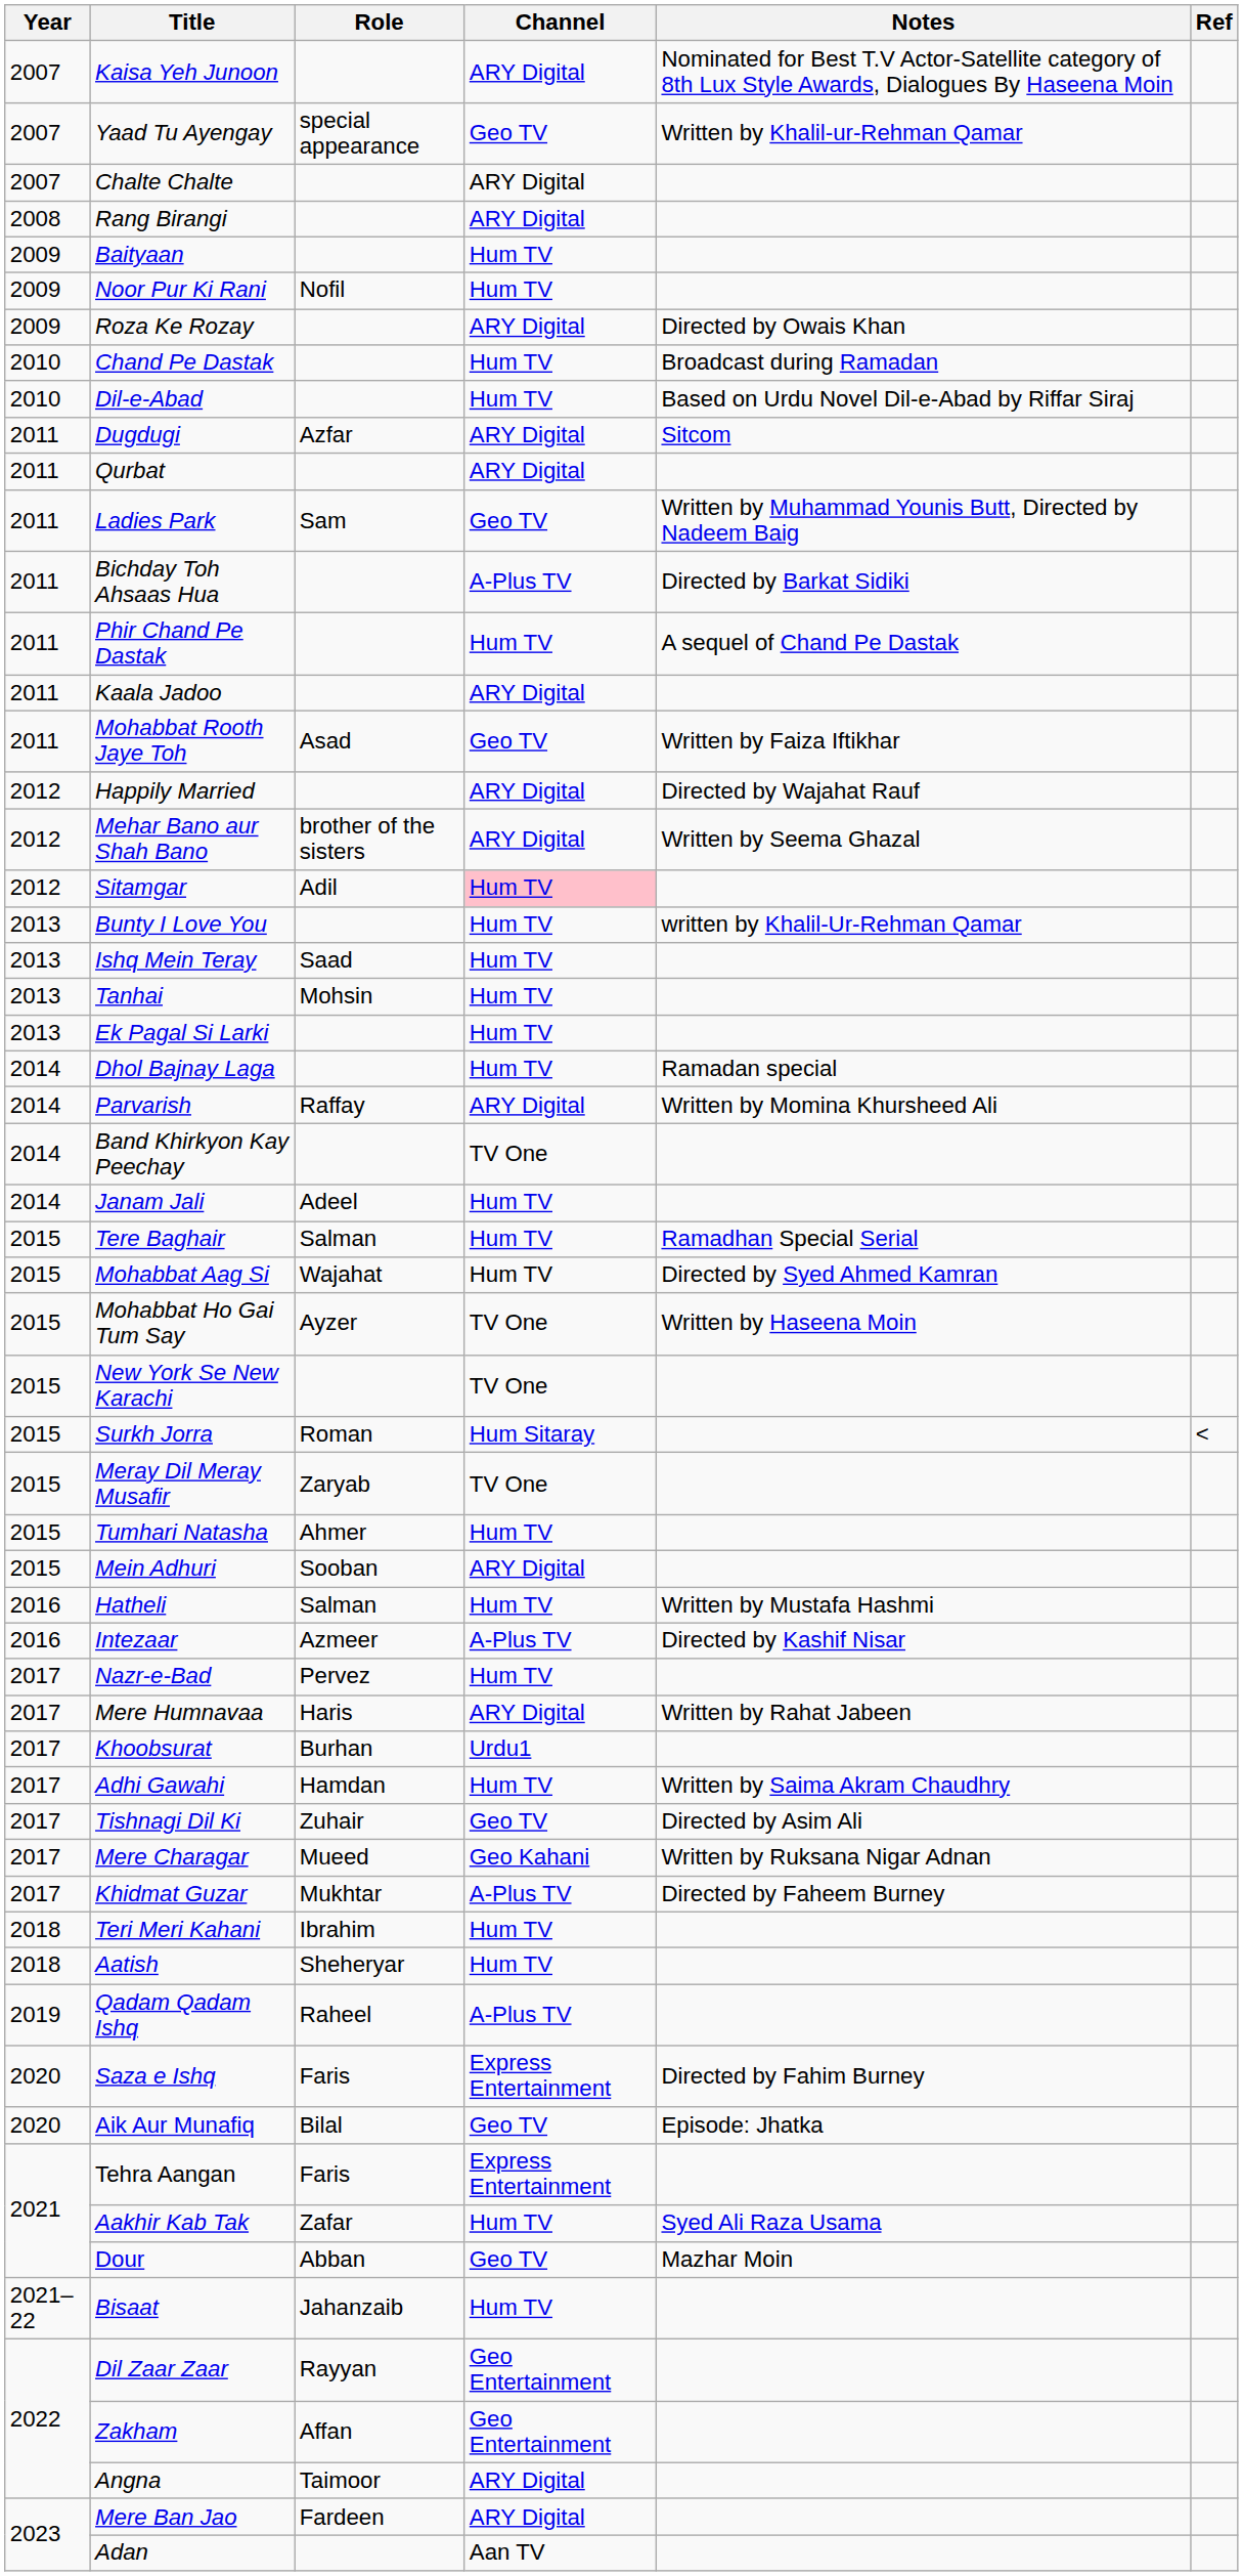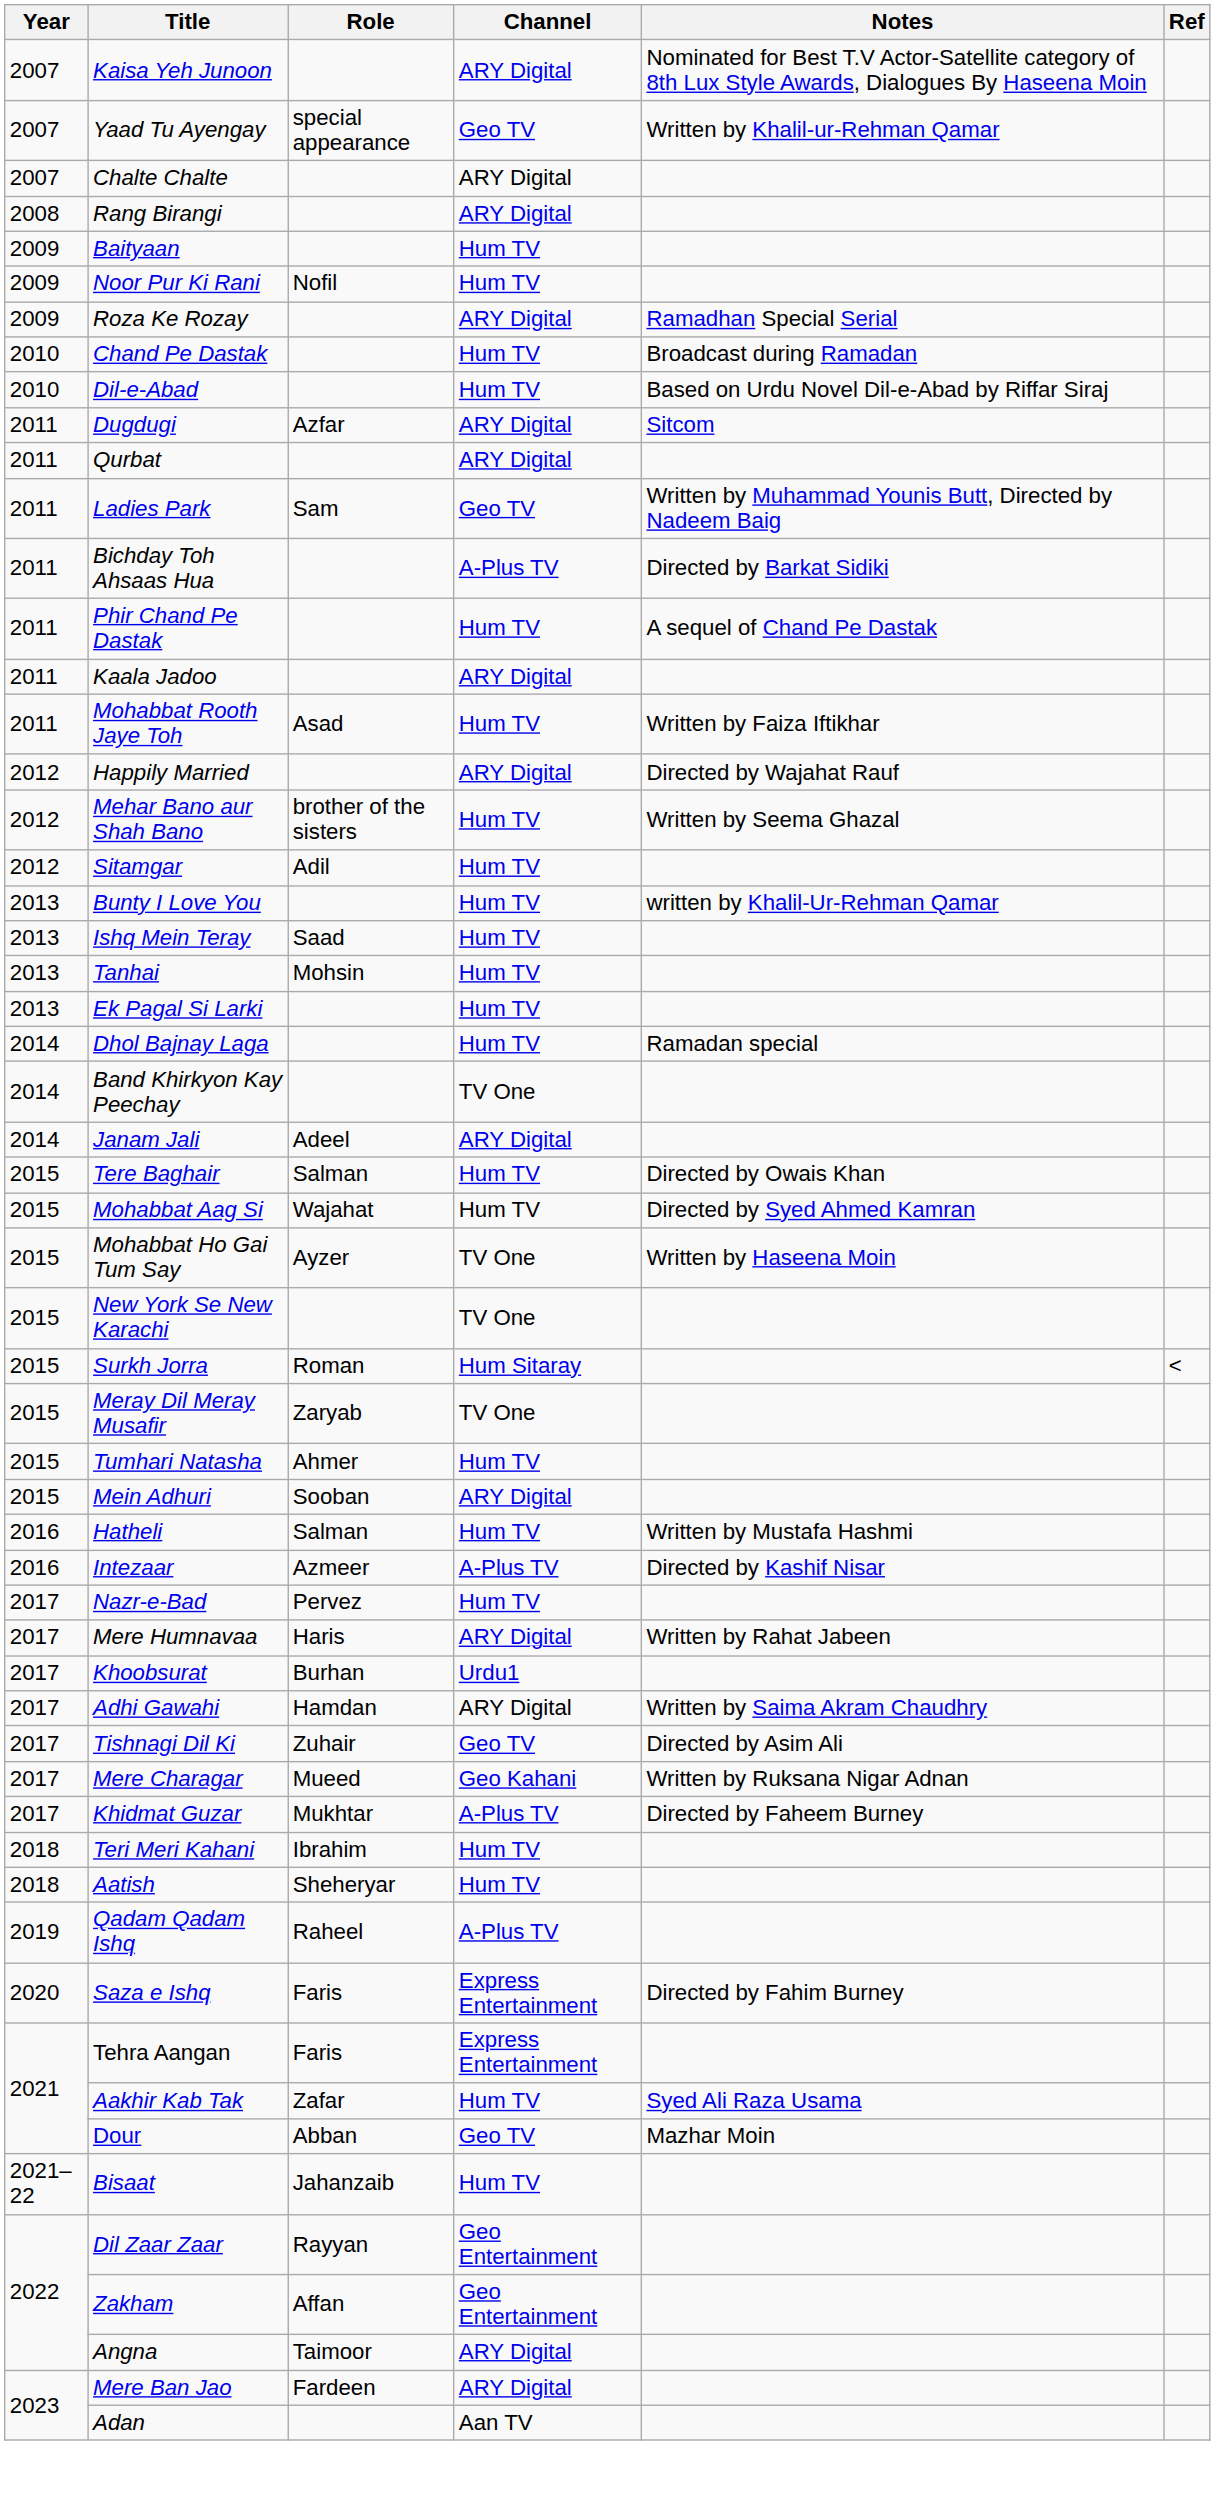Roza Ke Rozay | Notes: Directed by Owais Khan -> Ramadhan Special Serial
Mohabbat Rooth Jaye Toh | Channel: Geo TV -> Hum TV
Mehar Bano aur Shah Bano | Channel: ARY Digital -> Hum TV
Sitamgar | Channel: pink background -> no background
- row: 2014 | Parvarish | Raffay | ARY Digital | Written by Momina Khursheed Ali
Janam Jali | Channel: Hum TV -> ARY Digital
Tere Baghair | Notes: Ramadhan Special Serial -> Directed by Owais Khan
Adhi Gawahi | Channel: Hum TV -> ARY Digital
- row: 2020 | Aik Aur Munafiq | Bilal | Geo TV | Episode: Jhatka
